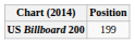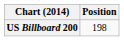US Billboard 200 | Position: 199 -> 198
